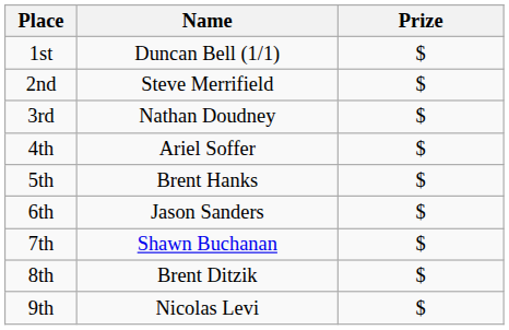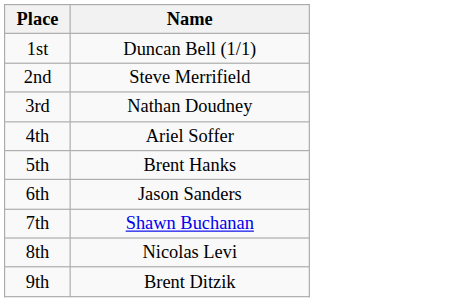- column: Prize | $ | $ | $ | $ | $ | $ | $ | $ | $
8th | Name: Brent Ditzik -> Nicolas Levi
9th | Name: Nicolas Levi -> Brent Ditzik
